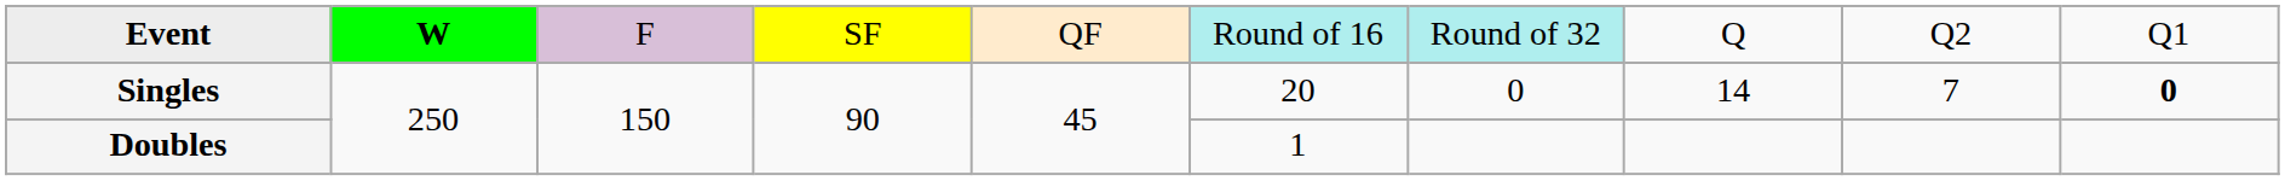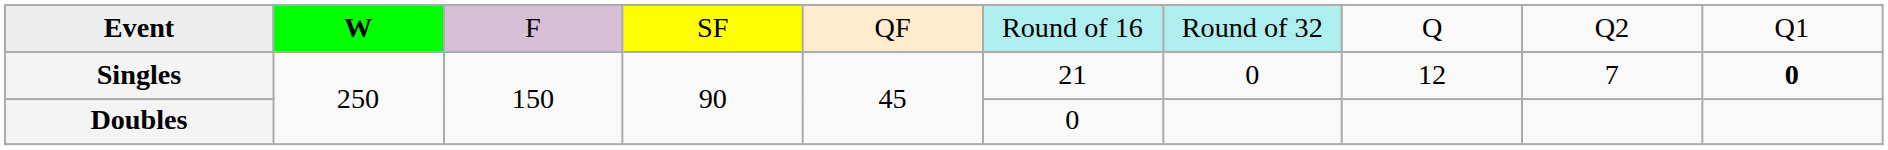Singles | column 6: 20 -> 21
Singles | column 8: 14 -> 12
Doubles | column 6: 1 -> 0
